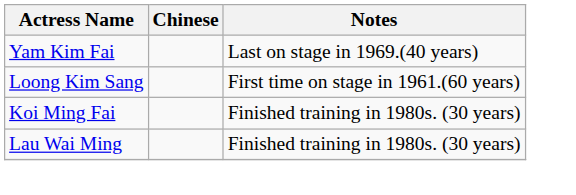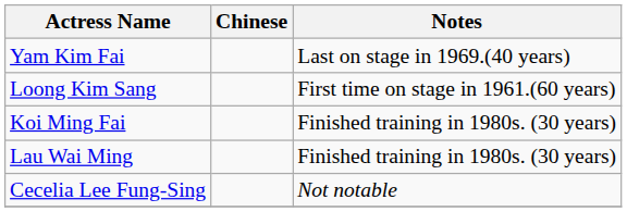+ row: Cecelia Lee Fung-Sing | Not notable
